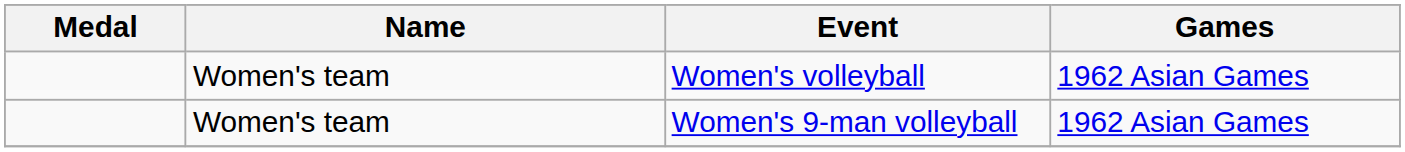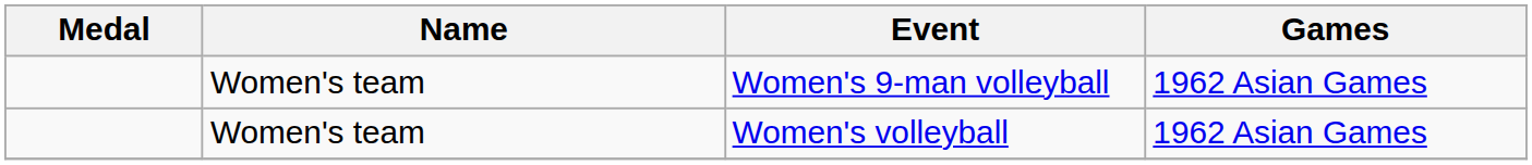rows swapped: Women's volleyball <-> Women's 9-man volleyball
